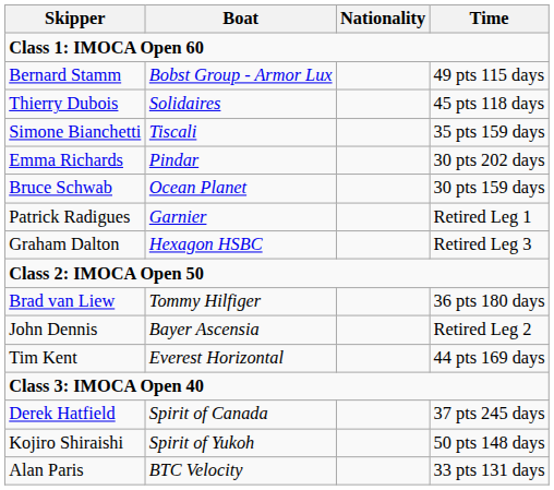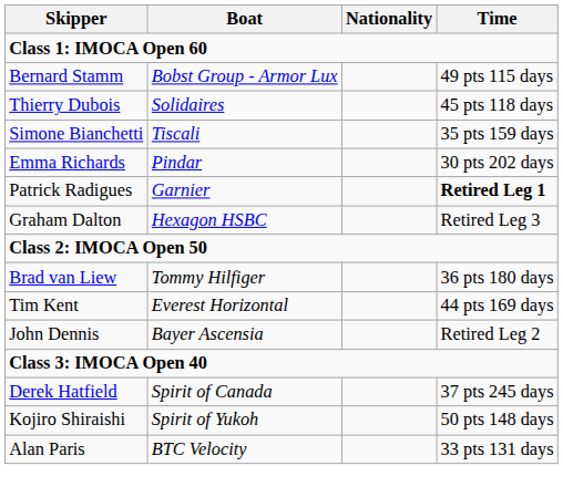- row: Bruce Schwab | Ocean Planet | 30 pts 159 days
Patrick Radigues | Time: normal -> bold
rows swapped: Tim Kent <-> John Dennis
